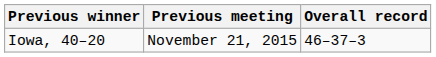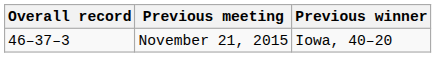columns swapped: Overall record <-> Previous winner
